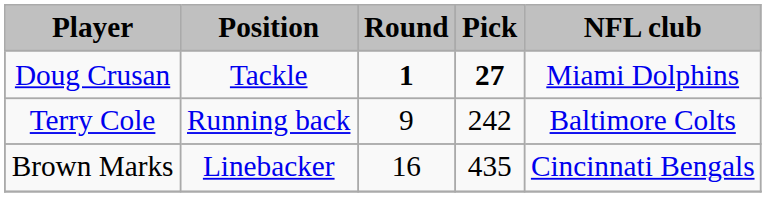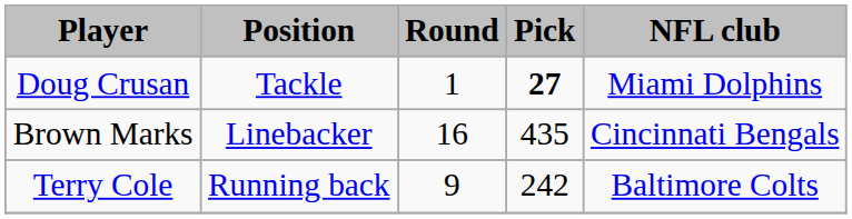Doug Crusan | Round: bold -> normal
rows swapped: Terry Cole <-> Brown Marks
